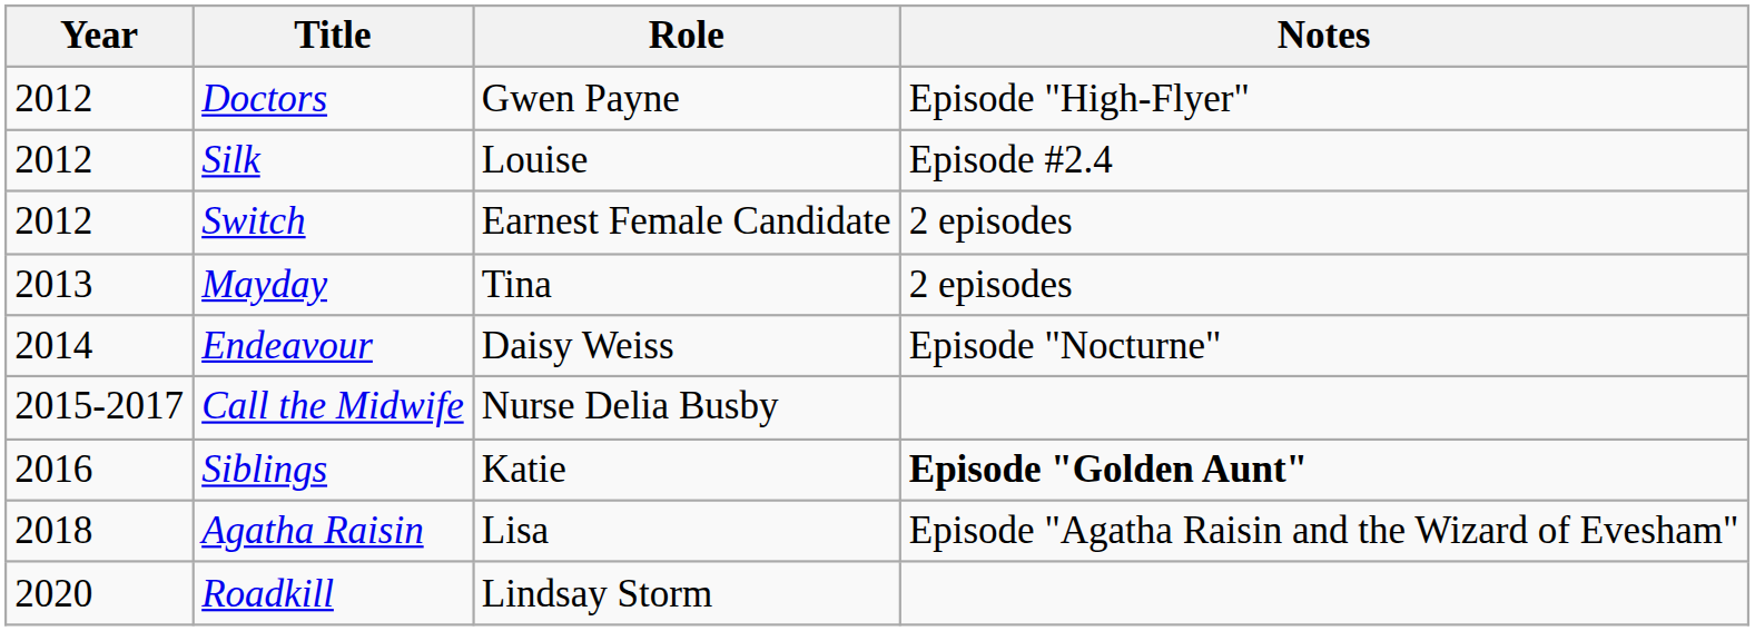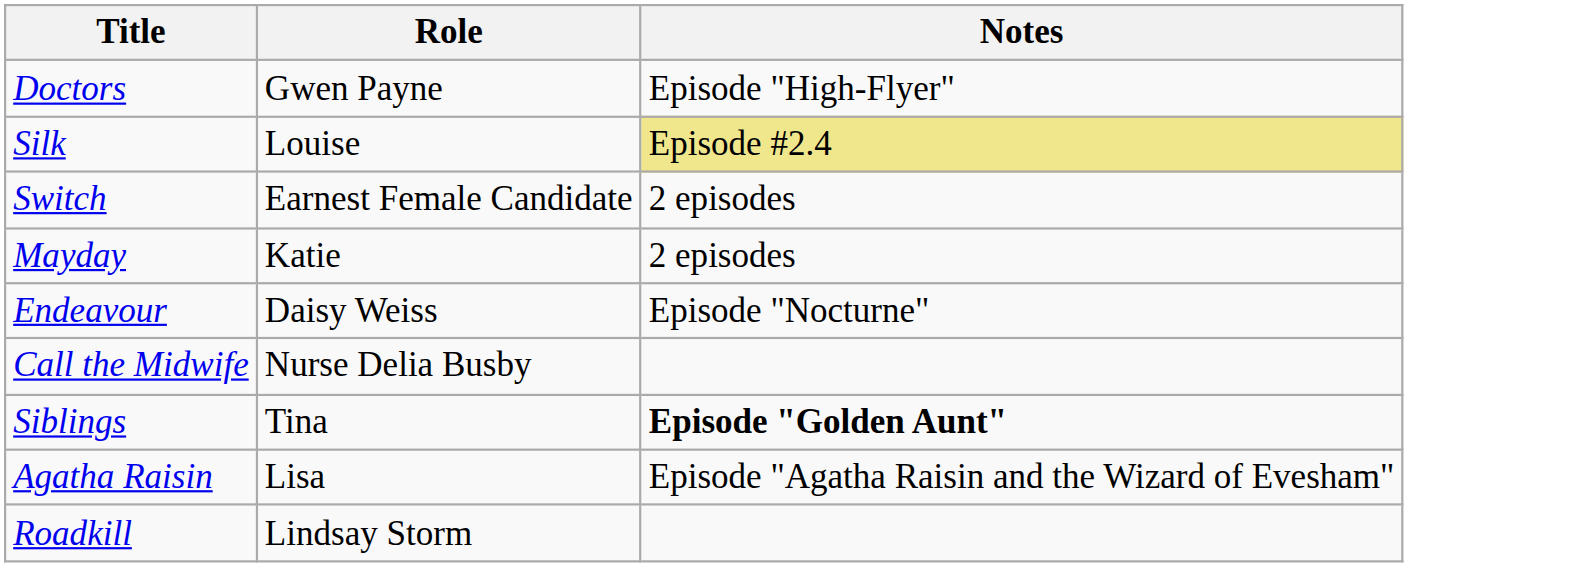- column: Year | 2012 | 2012 | 2012 | 2013 | 2014 | 2015-2017 | 2016 | 2018 | 2020
Silk | Notes: no background -> khaki background
Mayday | Role: Tina -> Katie
Siblings | Role: Katie -> Tina
